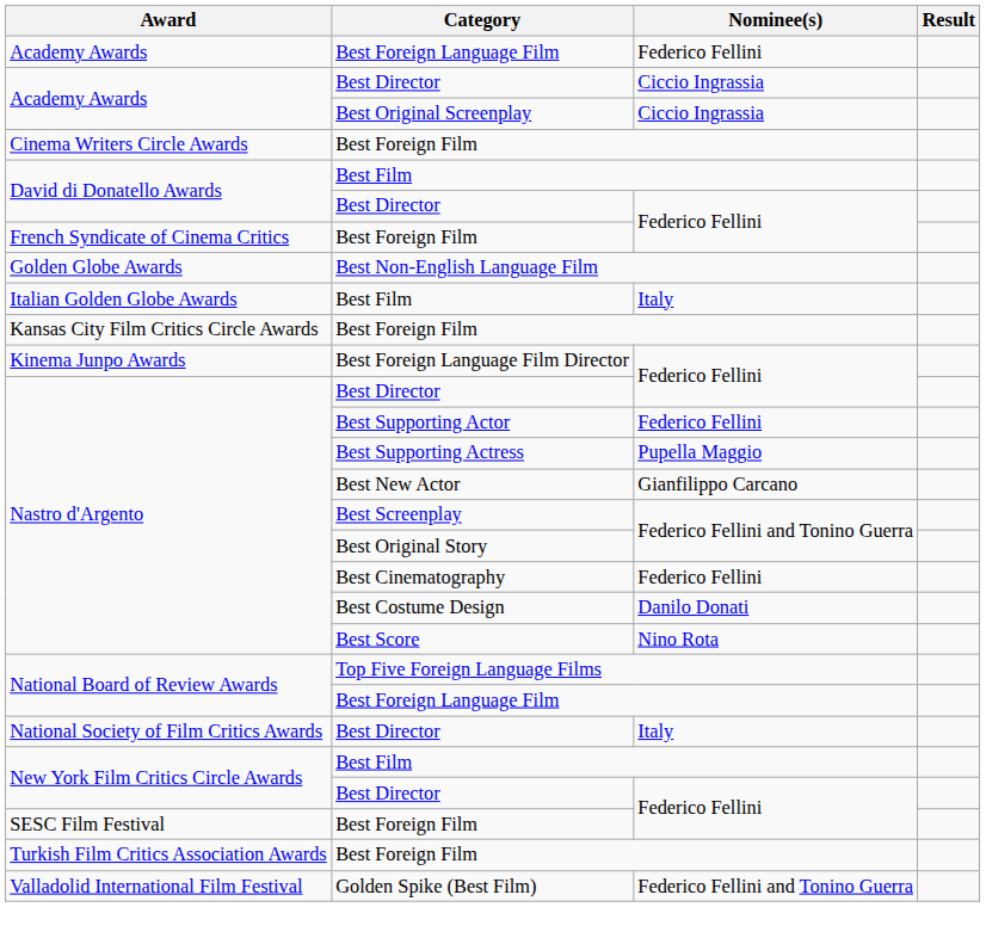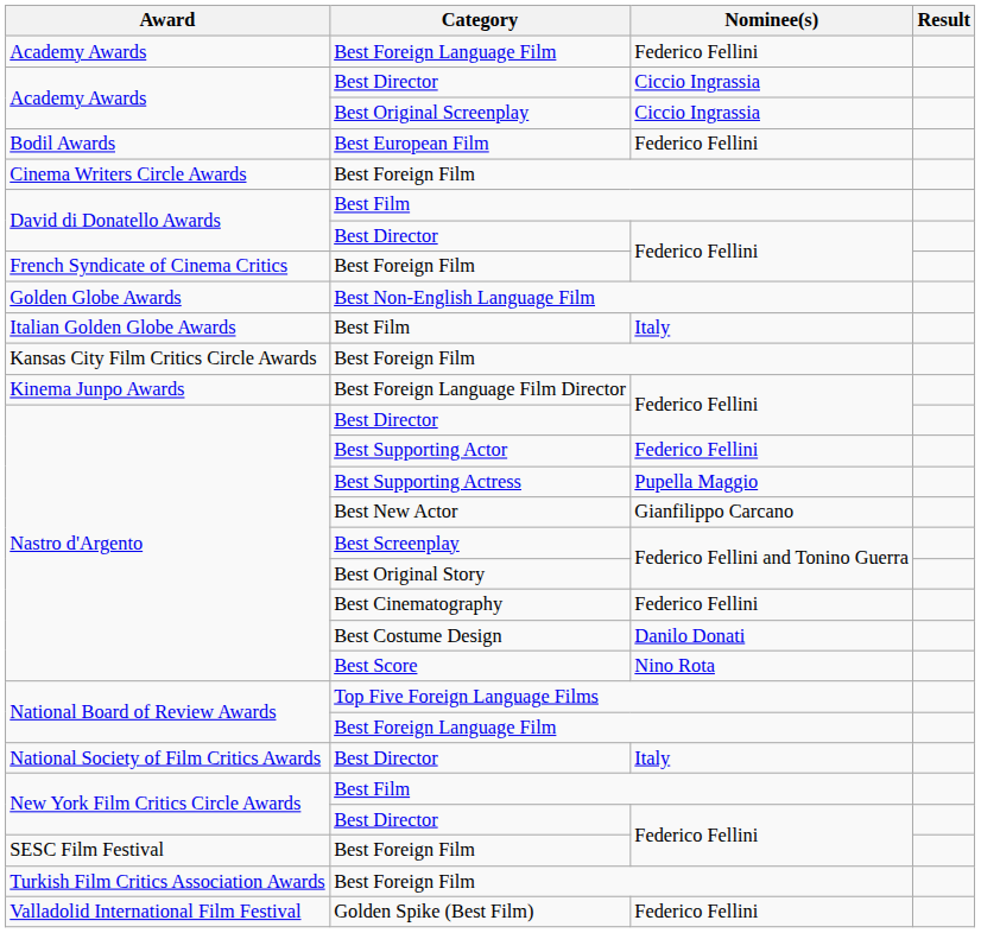+ row: Bodil Awards | Best European Film | Federico Fellini
Golden Spike (Best Film) | Nominee(s): Federico Fellini and Tonino Guerra -> Federico Fellini
